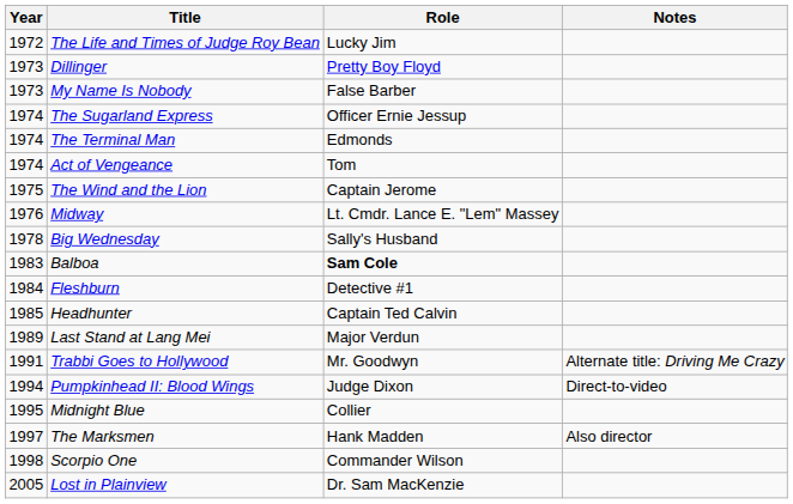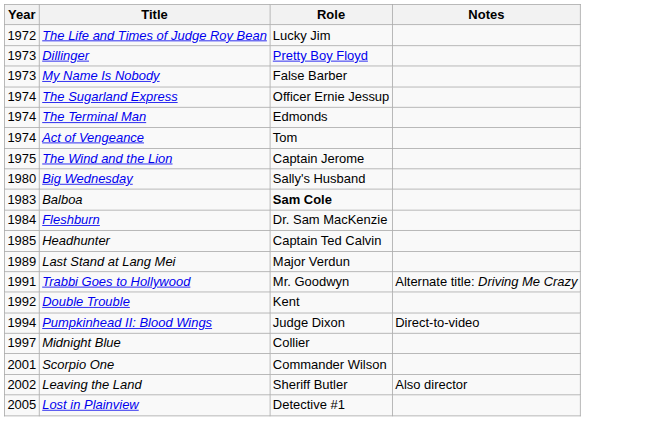- row: 1976 | Midway | Lt. Cmdr. Lance E. "Lem" Massey
Big Wednesday | Year: 1978 -> 1980
Fleshburn | Role: Detective #1 -> Dr. Sam MacKenzie
+ row: 1992 | Double Trouble | Kent
Midnight Blue | Year: 1995 -> 1997
- row: 1997 | The Marksmen | Hank Madden | Also director
Scorpio One | Year: 1998 -> 2001
+ row: 2002 | Leaving the Land | Sheriff Butler | Also director
Lost in Plainview | Role: Dr. Sam MacKenzie -> Detective #1
